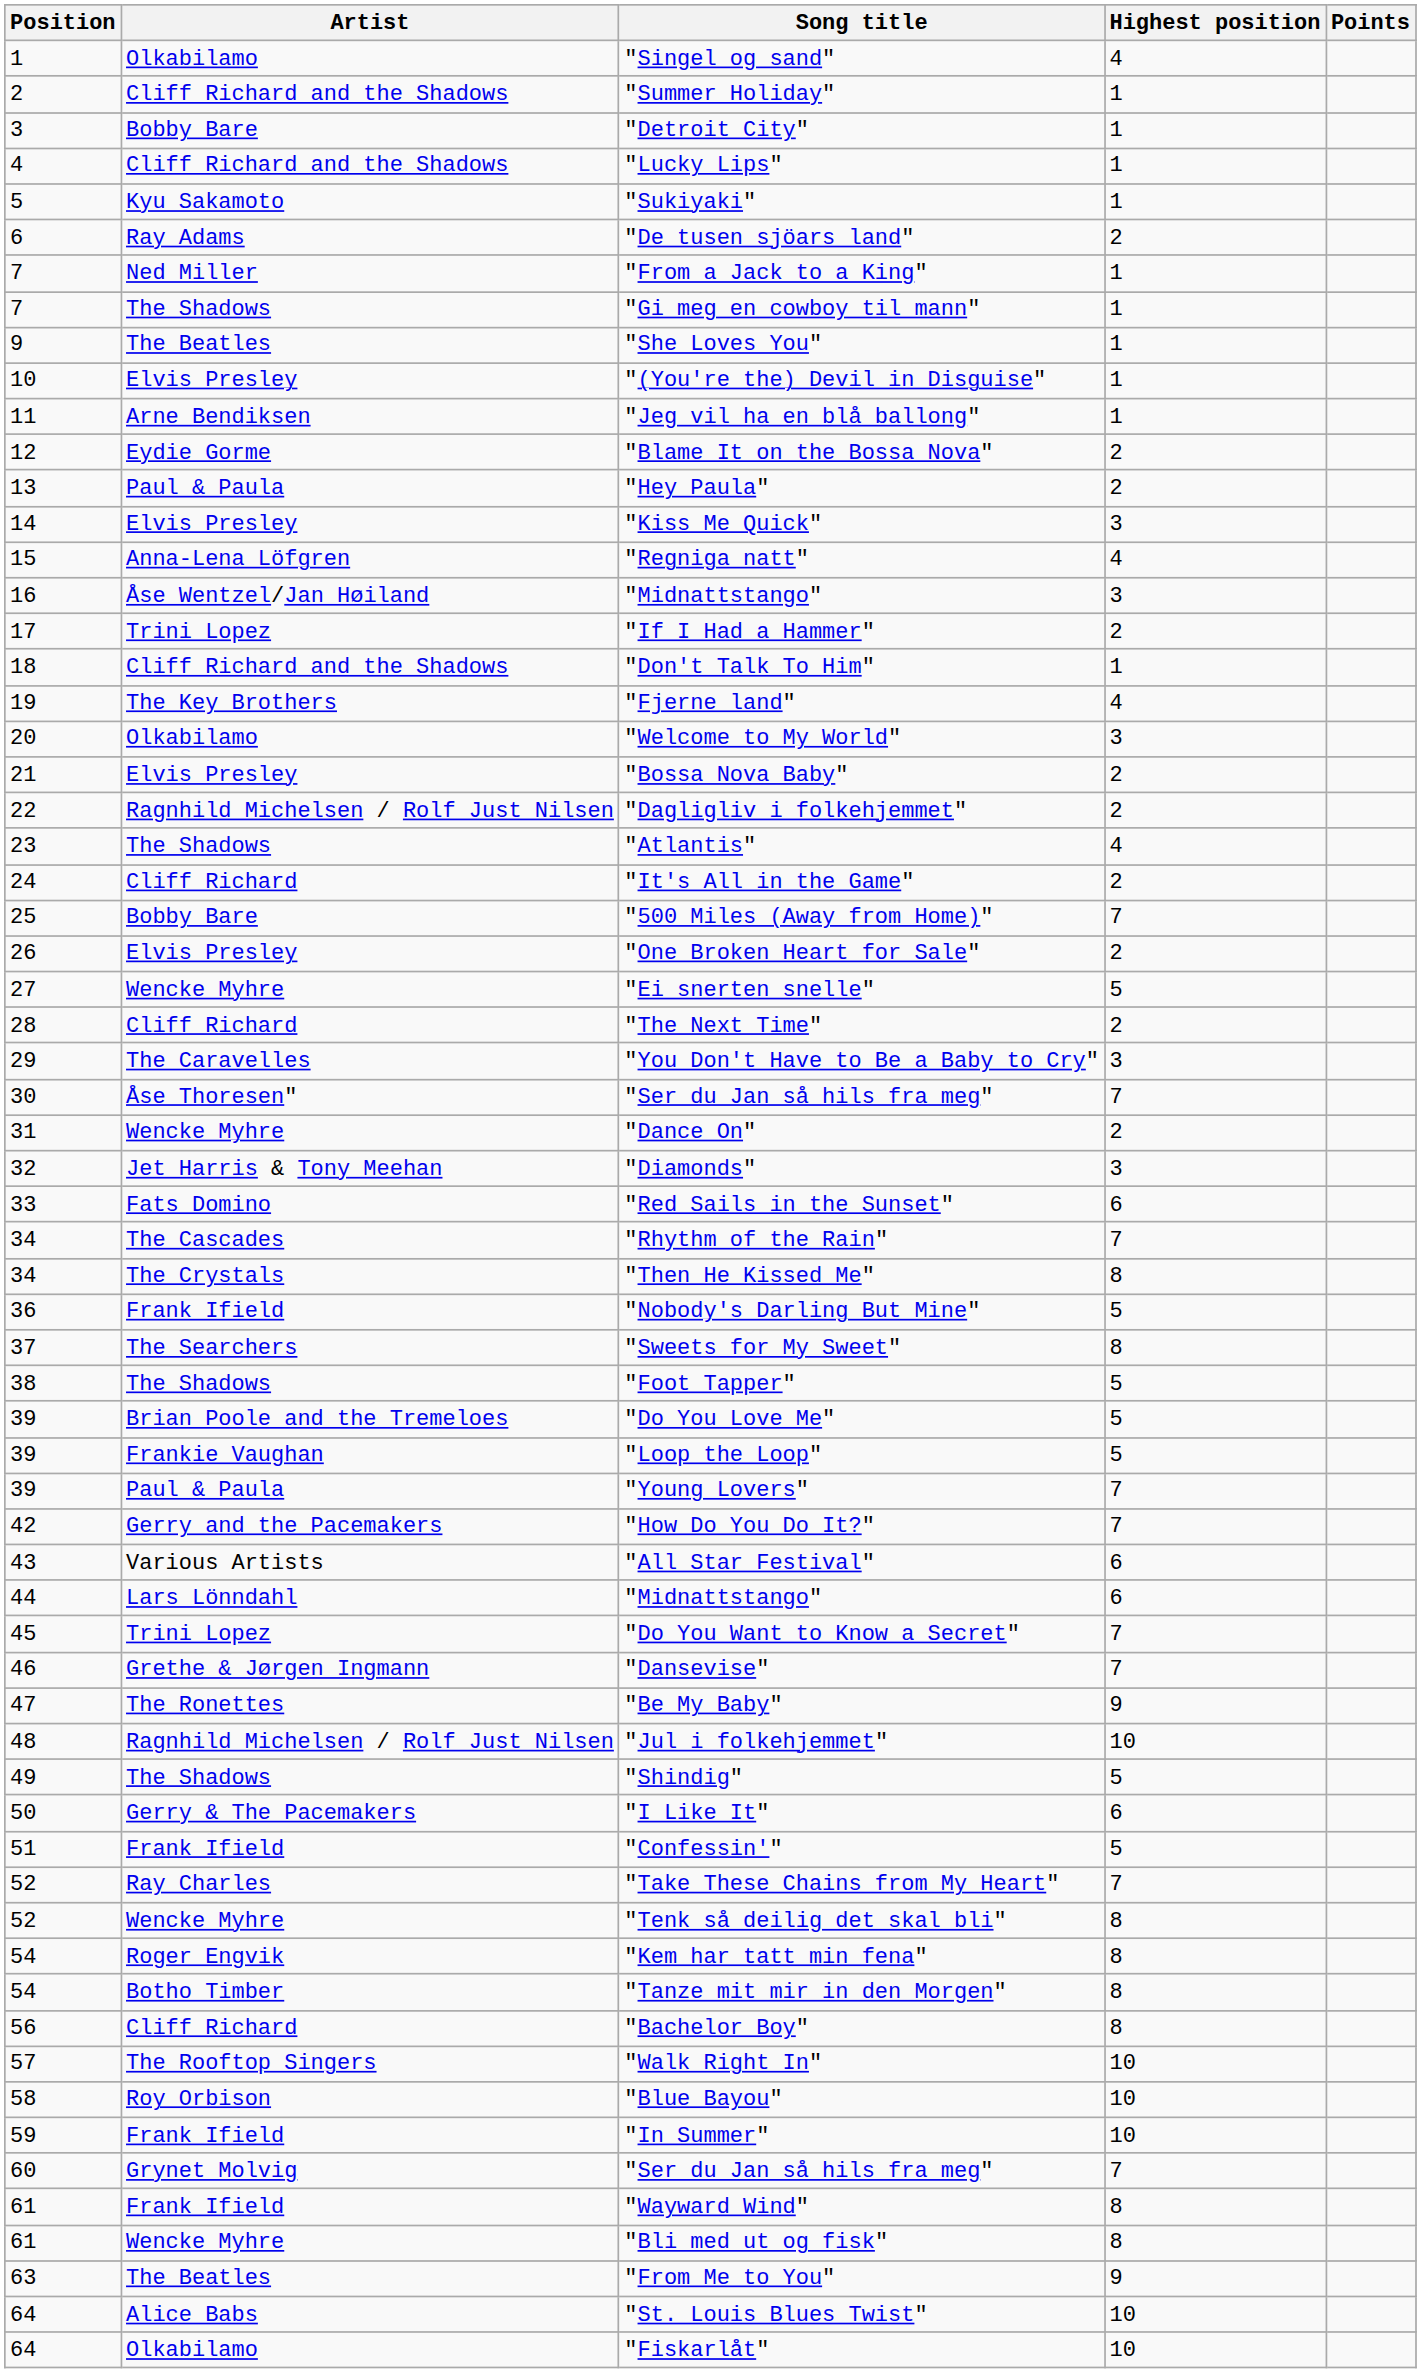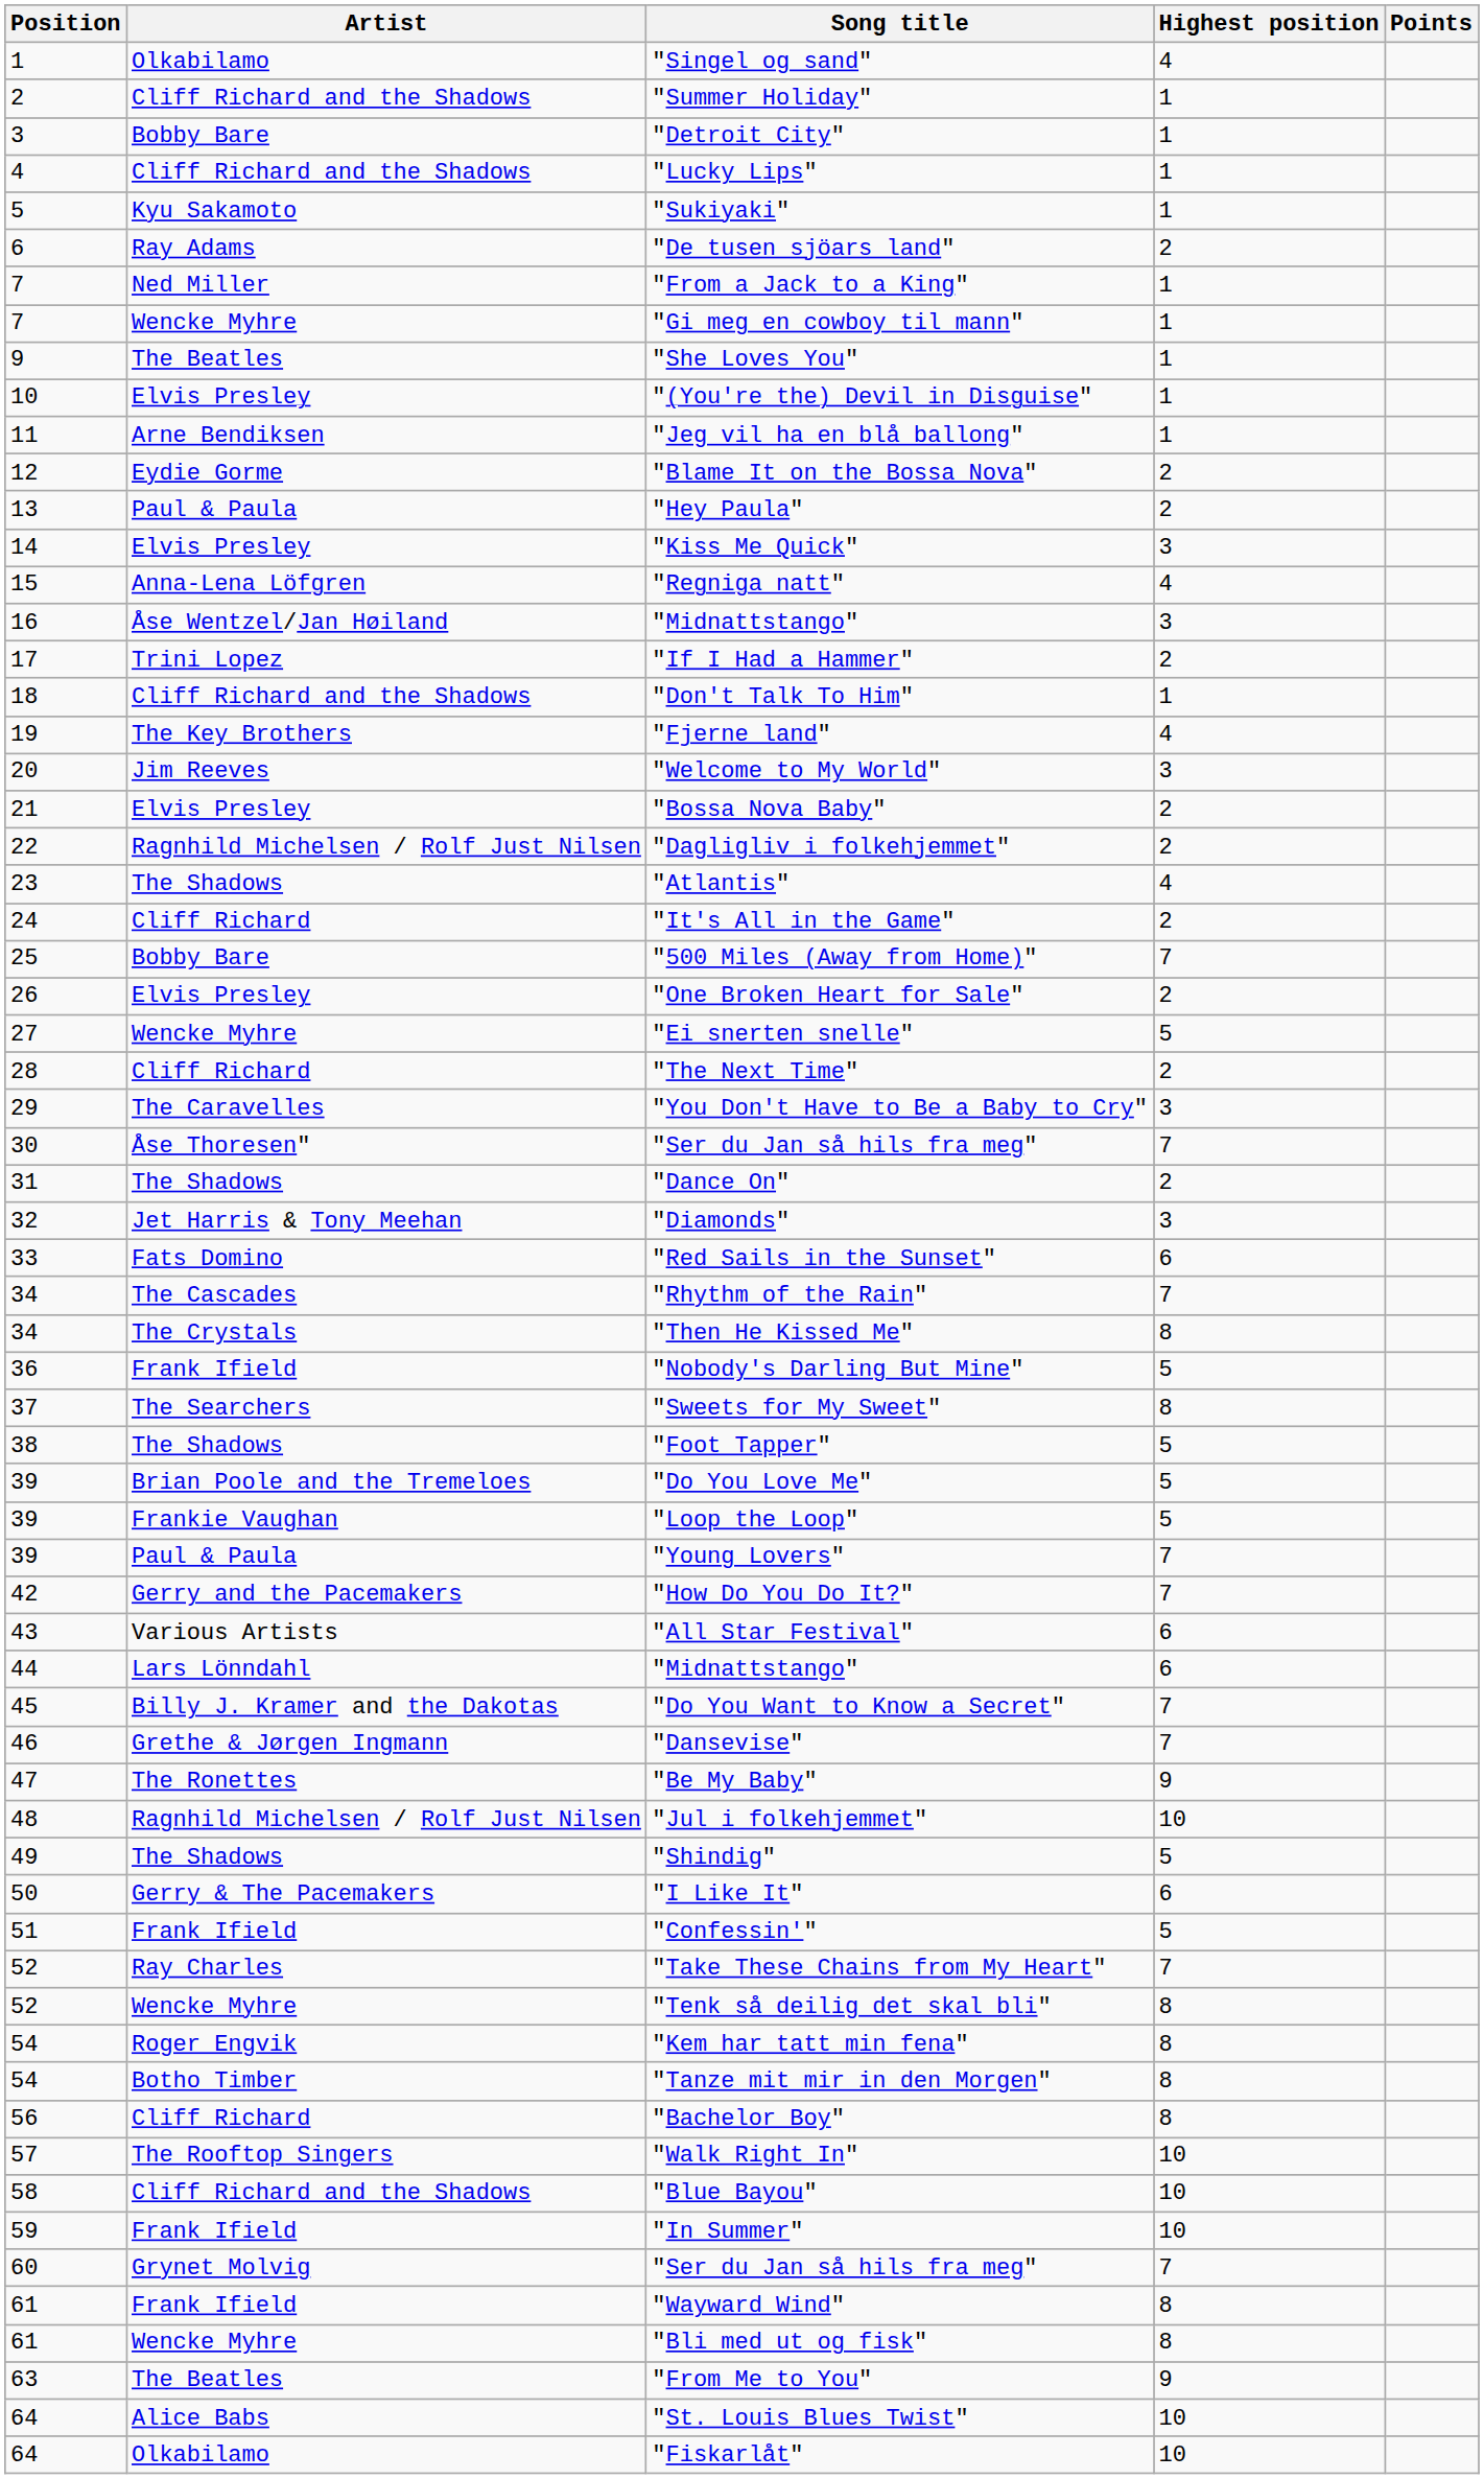"Gi meg en cowboy til mann" | Artist: The Shadows -> Wencke Myhre
"Welcome to My World" | Artist: Olkabilamo -> Jim Reeves
"Dance On" | Artist: Wencke Myhre -> The Shadows
"Do You Want to Know a Secret" | Artist: Trini Lopez -> Billy J. Kramer and the Dakotas
"Blue Bayou" | Artist: Roy Orbison -> Cliff Richard and the Shadows
